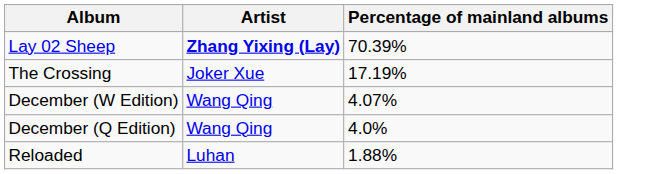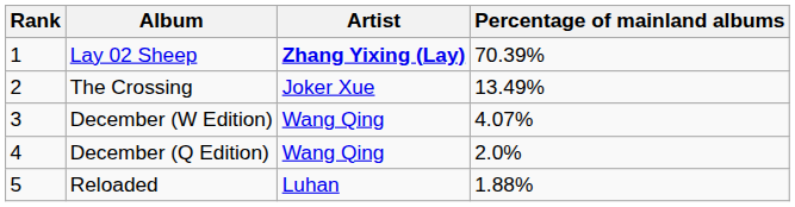+ column: Rank | 1 | 2 | 3 | 4 | 5
The Crossing | Percentage of mainland albums: 17.19% -> 13.49%
December (Q Edition) | Percentage of mainland albums: 4.0% -> 2.0%
